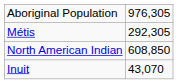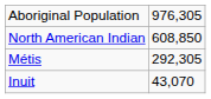rows swapped: North American Indian <-> Métis
